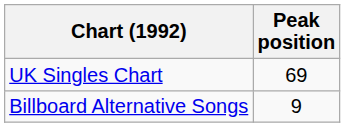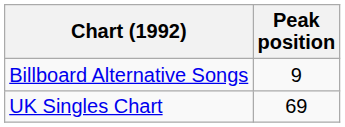rows swapped: Billboard Alternative Songs <-> UK Singles Chart
